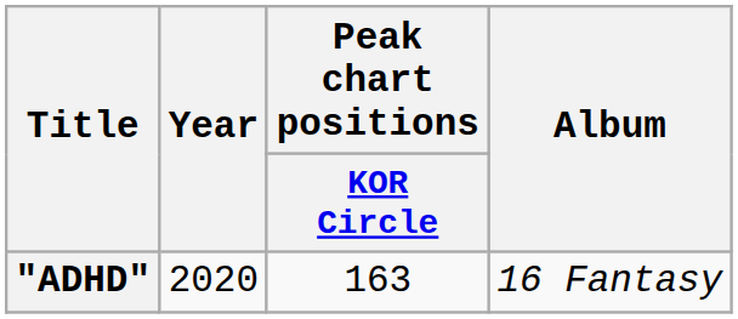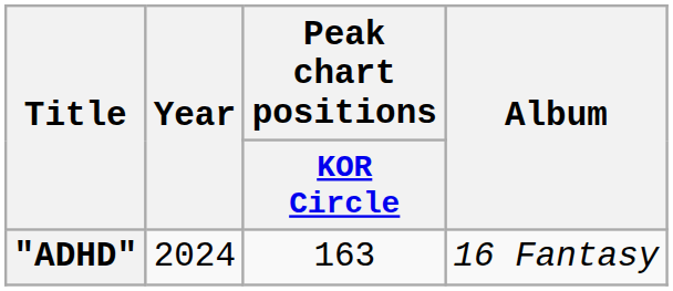"ADHD" | Year: 2020 -> 2024
